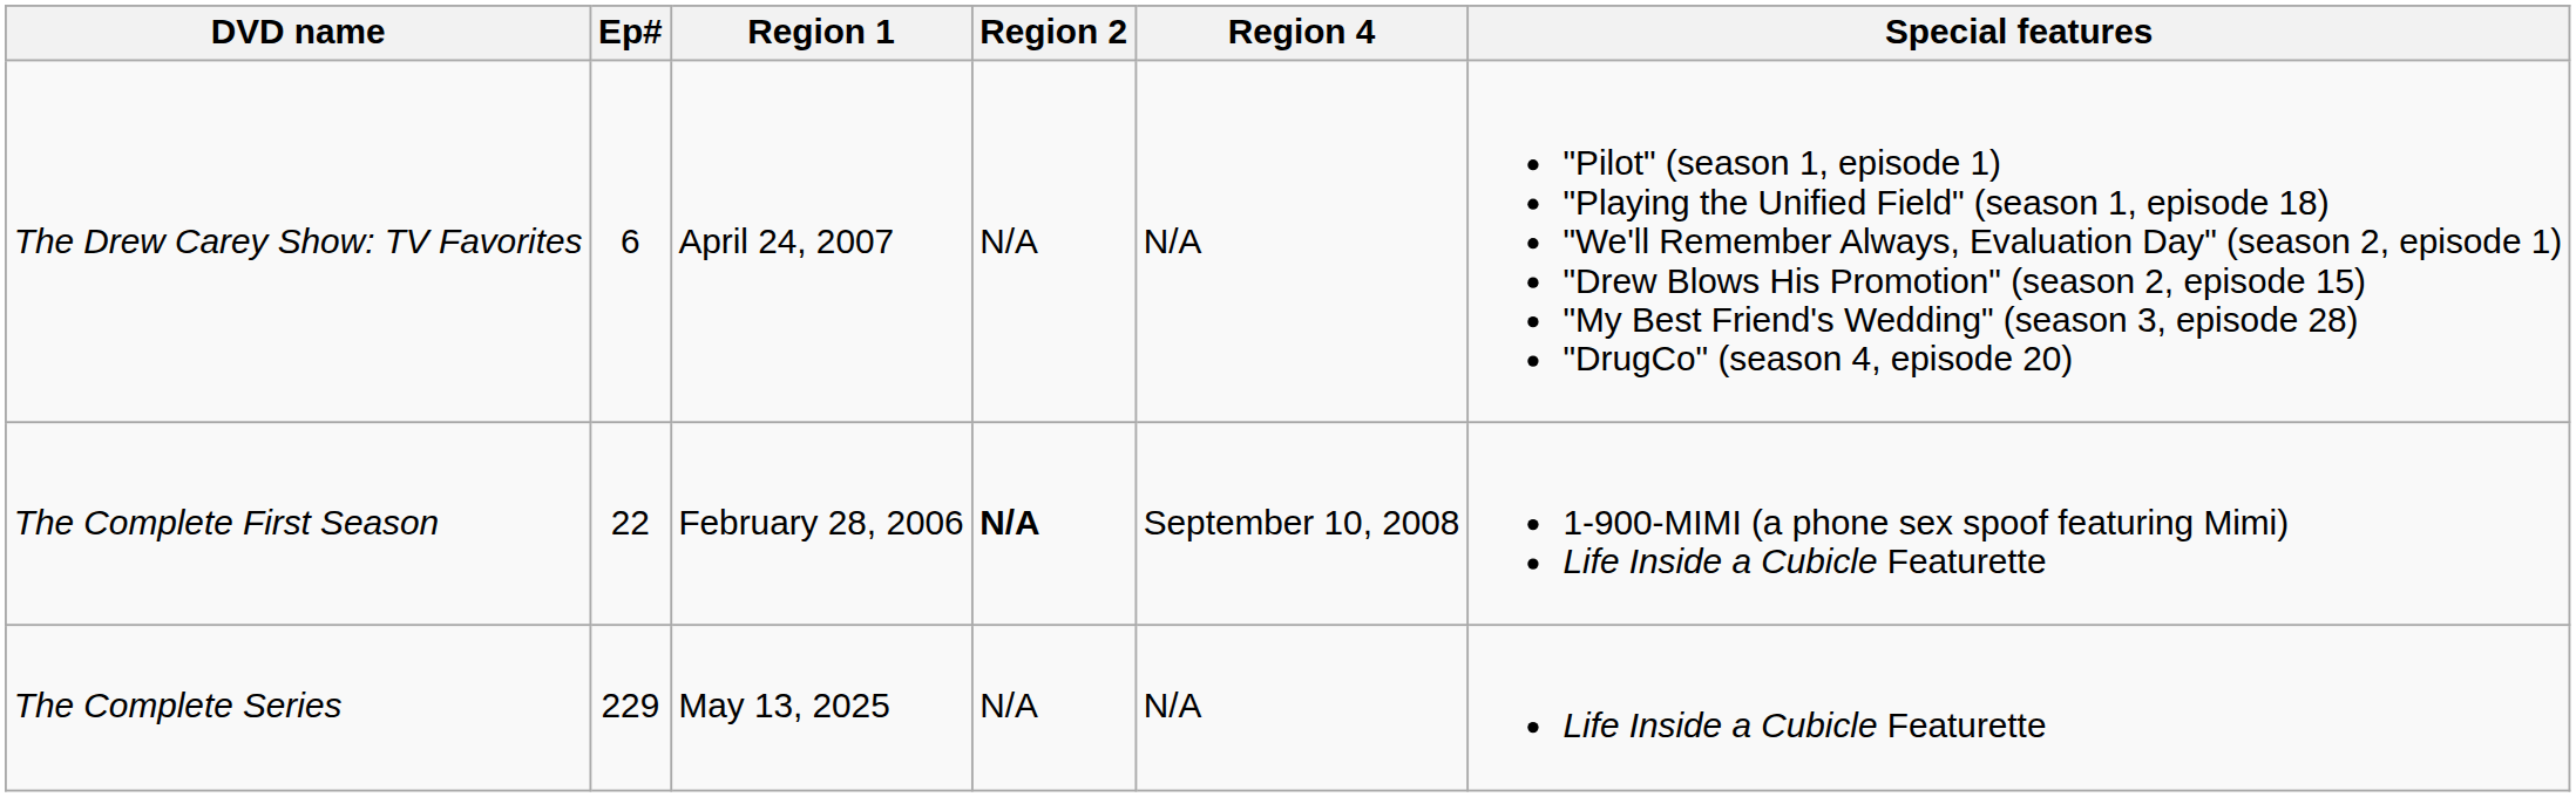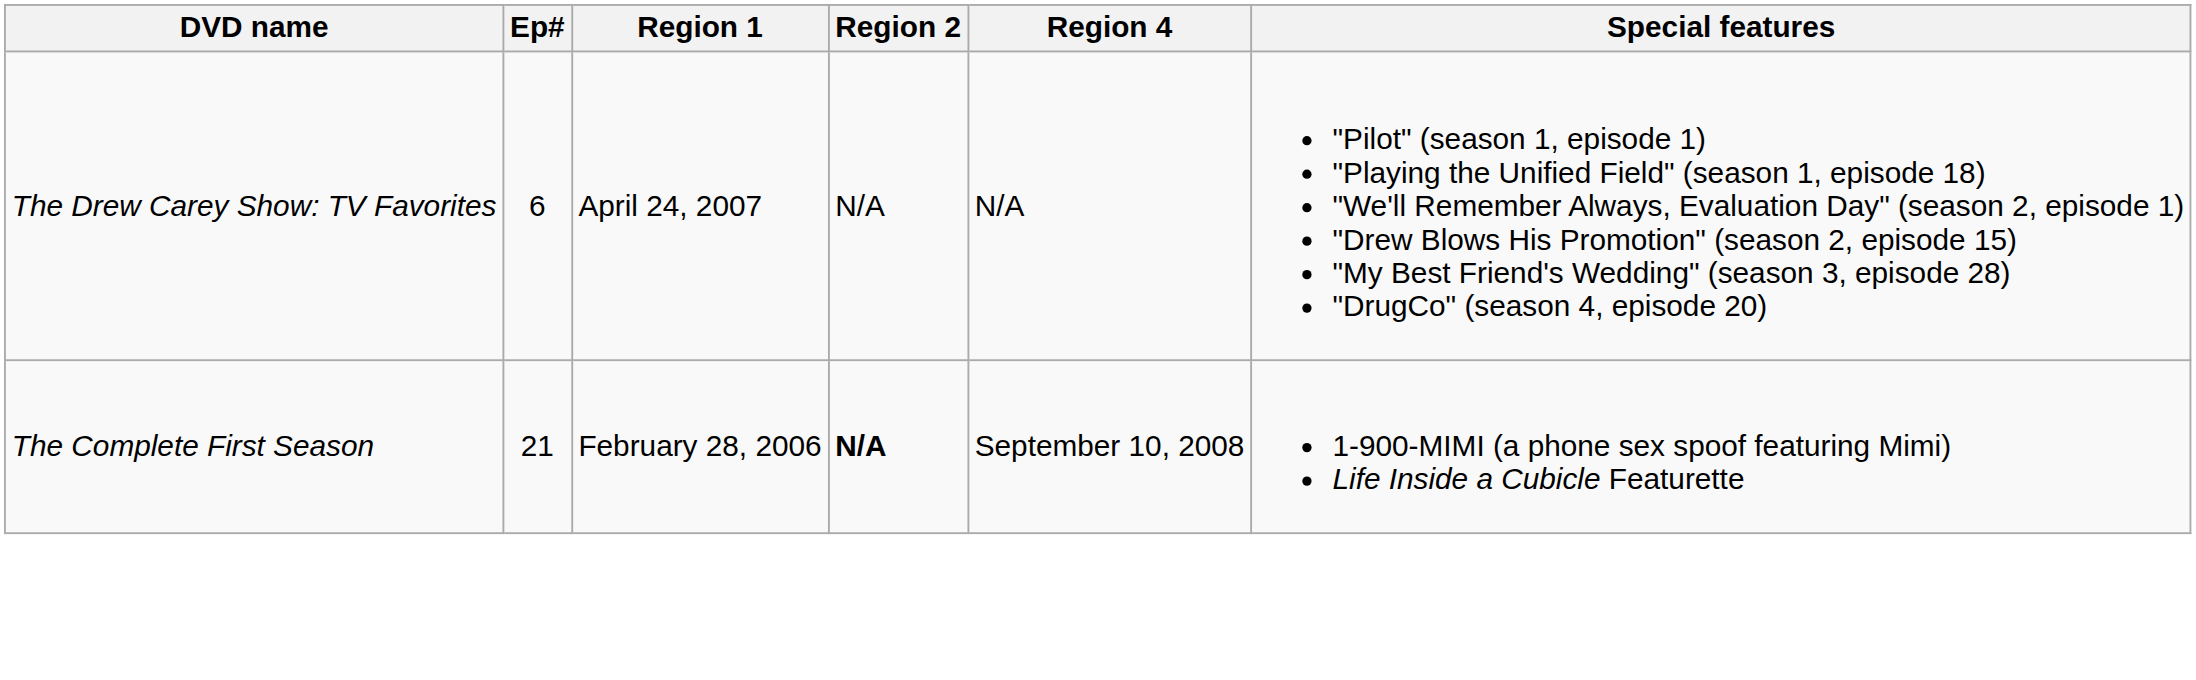The Complete First Season | Ep#: 22 -> 21
- row: The Complete Series | 229 | May 13, 2025 | N/A | N/A | Life Inside a Cubicle Featurette
